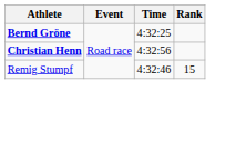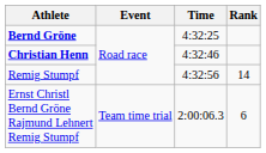Christian Henn | Time: 4:32:56 -> 4:32:46
Remig Stumpf | Time: 4:32:46 -> 4:32:56
Remig Stumpf | Rank: 15 -> 14
+ row: Ernst Christl Bernd Gröne Rajmund Lehnert Remig Stumpf | Team time trial | 2:00:06.3 | 6
